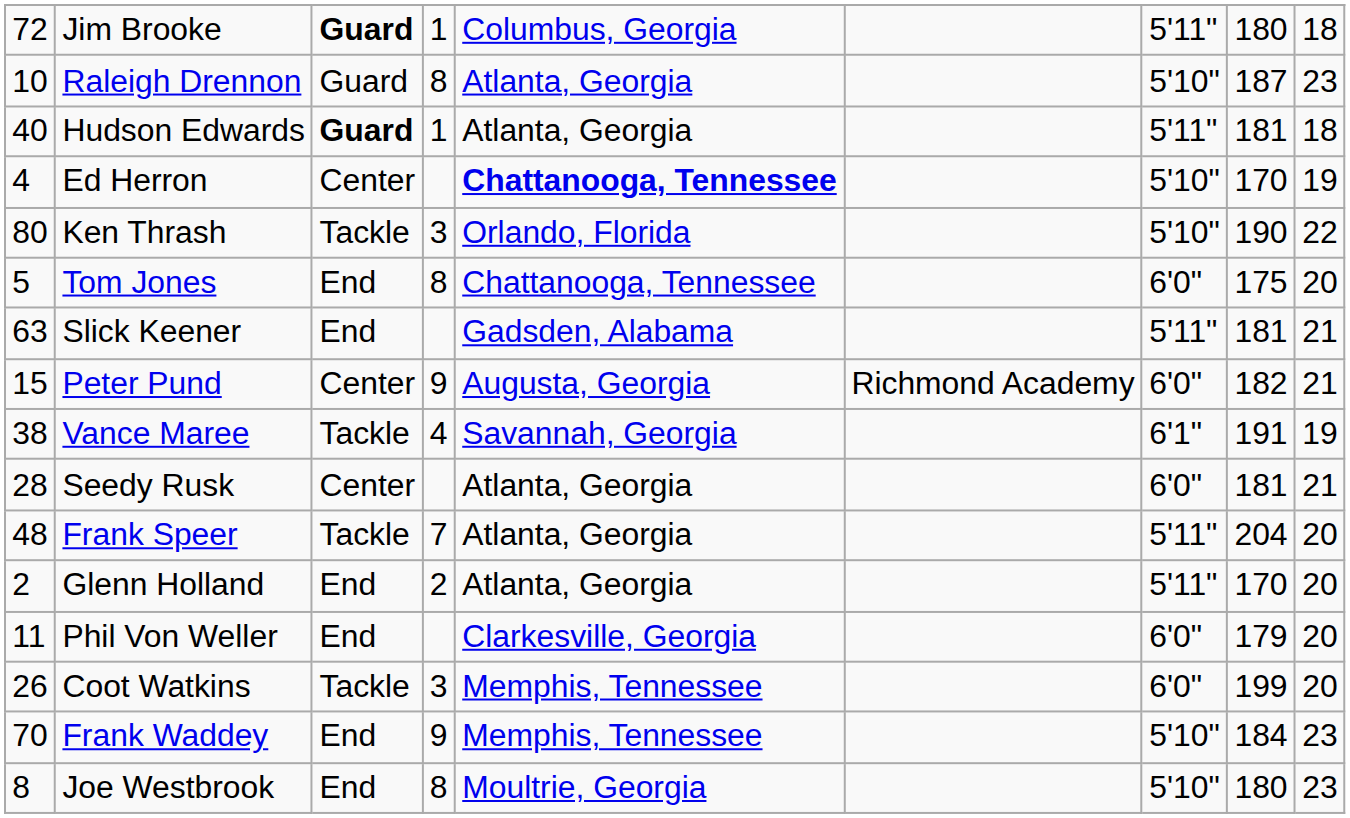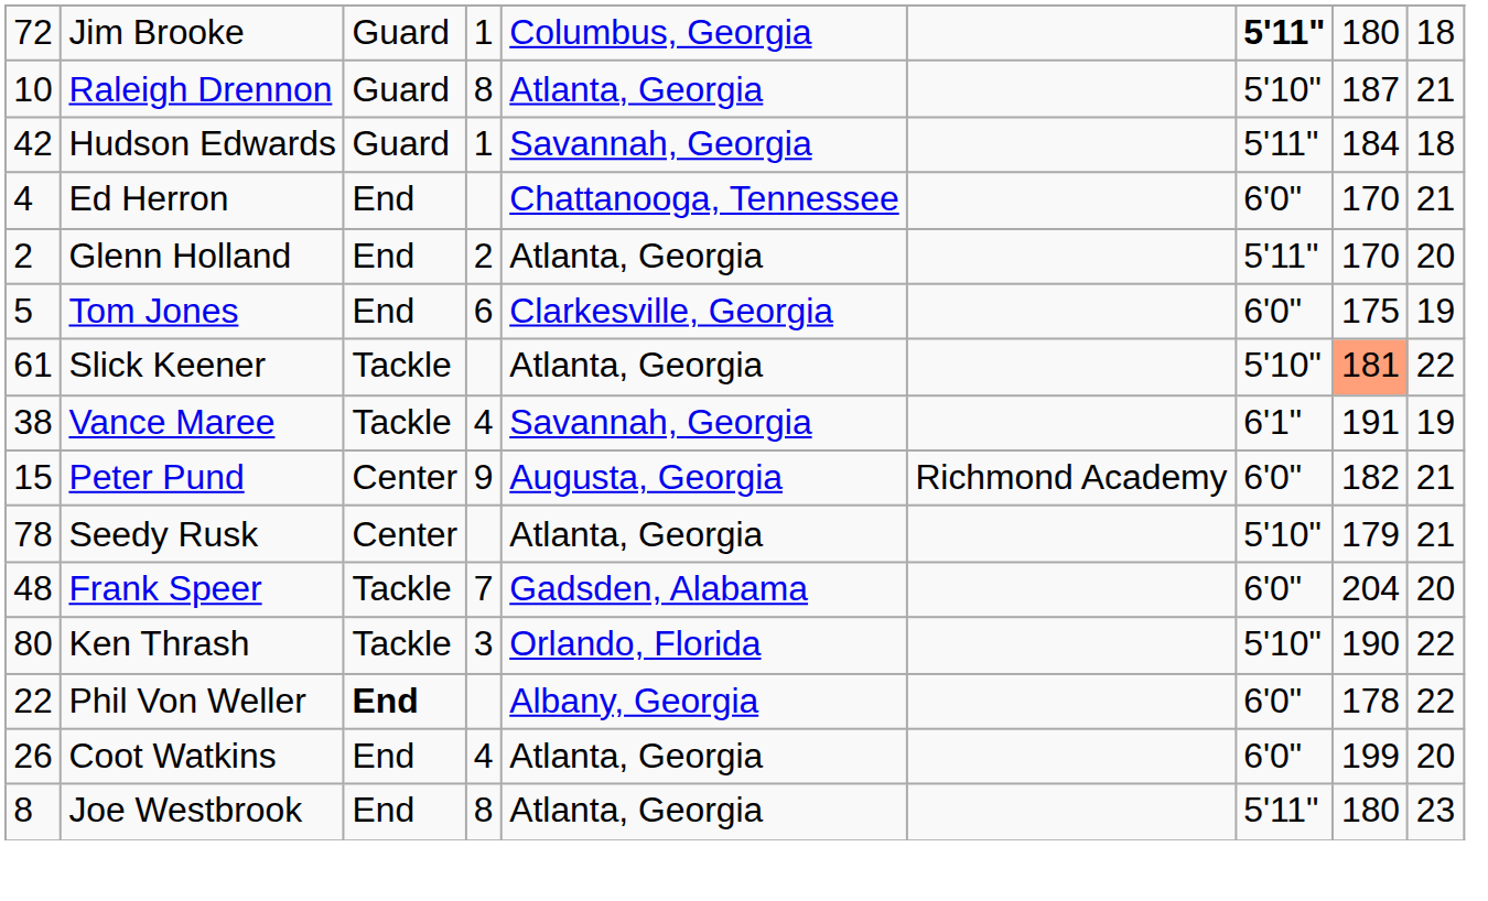Jim Brooke | column 3: bold -> normal
Jim Brooke | column 7: normal -> bold
Raleigh Drennon | column 9: 23 -> 21
Hudson Edwards | column 1: 40 -> 42
Hudson Edwards | column 3: bold -> normal
Hudson Edwards | column 5: Atlanta, Georgia -> Savannah, Georgia
Hudson Edwards | column 8: 181 -> 184
Ed Herron | column 3: Center -> End
Ed Herron | column 5: bold -> normal
Ed Herron | column 7: 5'10" -> 6'0"
Ed Herron | column 9: 19 -> 21
rows swapped: Glenn Holland <-> Ken Thrash
Tom Jones | column 4: 8 -> 6
Tom Jones | column 5: Chattanooga, Tennessee -> Clarkesville, Georgia
Tom Jones | column 9: 20 -> 19
Slick Keener | column 1: 63 -> 61
Slick Keener | column 3: End -> Tackle
Slick Keener | column 5: Gadsden, Alabama -> Atlanta, Georgia
Slick Keener | column 7: 5'11" -> 5'10"
Slick Keener | column 8: no background -> lightsalmon background
Slick Keener | column 9: 21 -> 22
rows swapped: Vance Maree <-> Peter Pund
Seedy Rusk | column 1: 28 -> 78
Seedy Rusk | column 7: 6'0" -> 5'10"
Seedy Rusk | column 8: 181 -> 179
Frank Speer | column 5: Atlanta, Georgia -> Gadsden, Alabama
Frank Speer | column 7: 5'11" -> 6'0"
Phil Von Weller | column 1: 11 -> 22
Phil Von Weller | column 3: normal -> bold
Phil Von Weller | column 5: Clarkesville, Georgia -> Albany, Georgia
Phil Von Weller | column 8: 179 -> 178
Phil Von Weller | column 9: 20 -> 22
Coot Watkins | column 3: Tackle -> End
Coot Watkins | column 4: 3 -> 4
Coot Watkins | column 5: Memphis, Tennessee -> Atlanta, Georgia
- row: 70 | Frank Waddey | End | 9 | Memphis, Tennessee | 5'10" | 184 | 23
Joe Westbrook | column 5: Moultrie, Georgia -> Atlanta, Georgia
Joe Westbrook | column 7: 5'10" -> 5'11"
